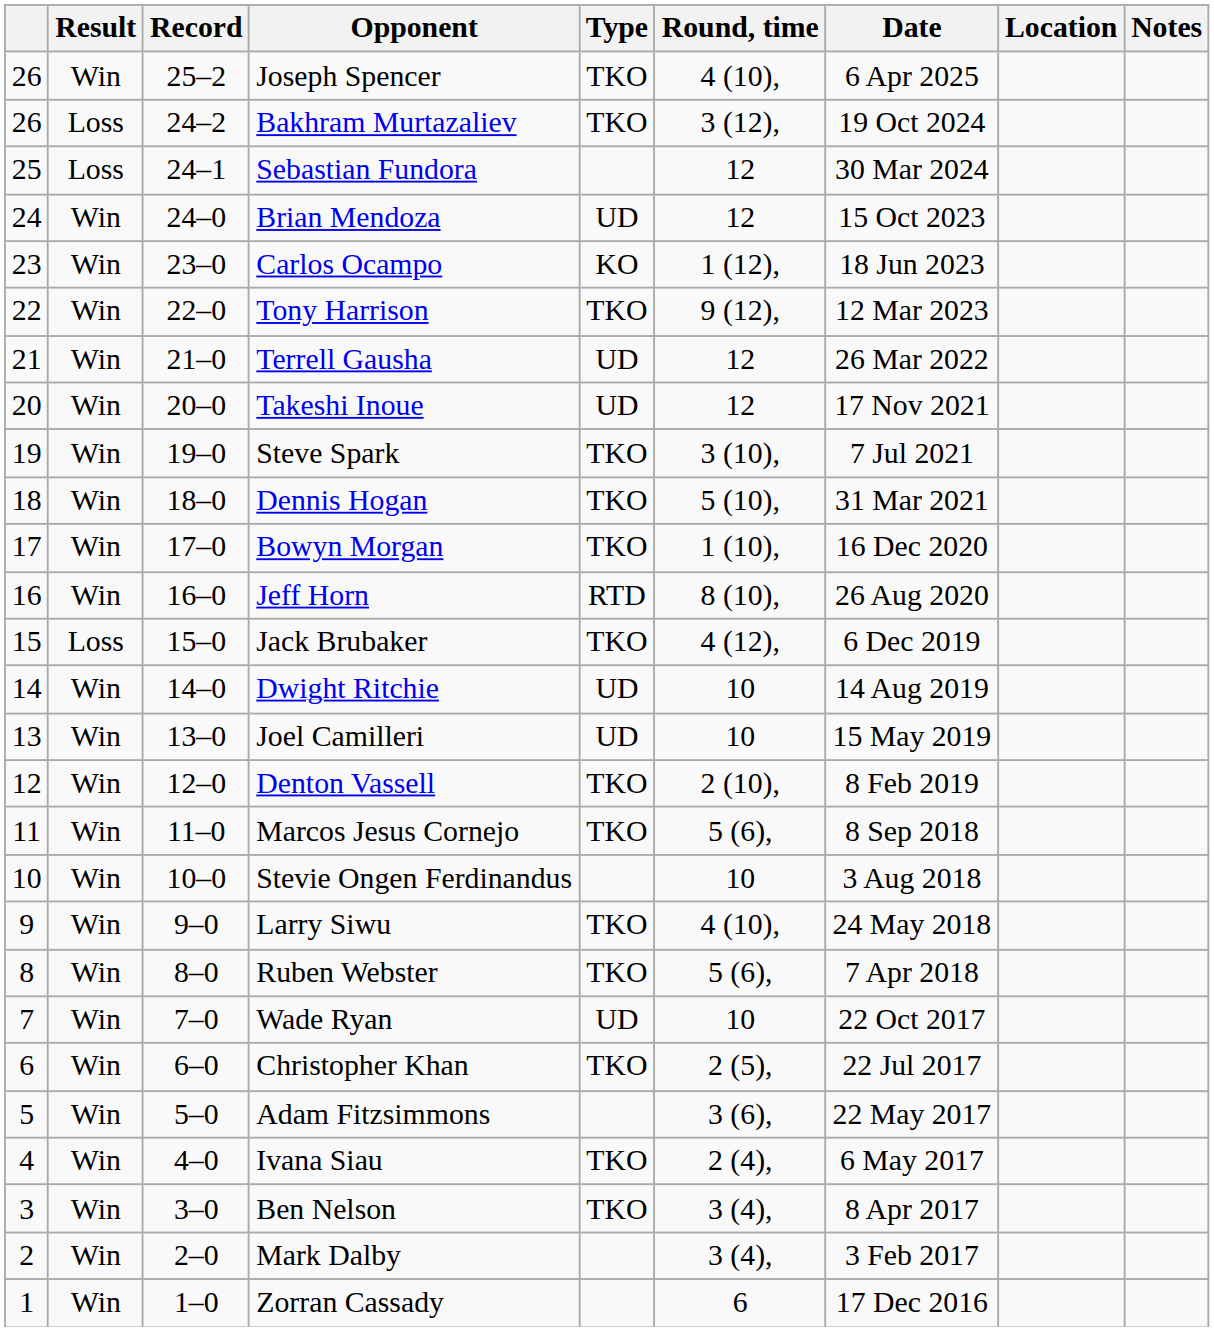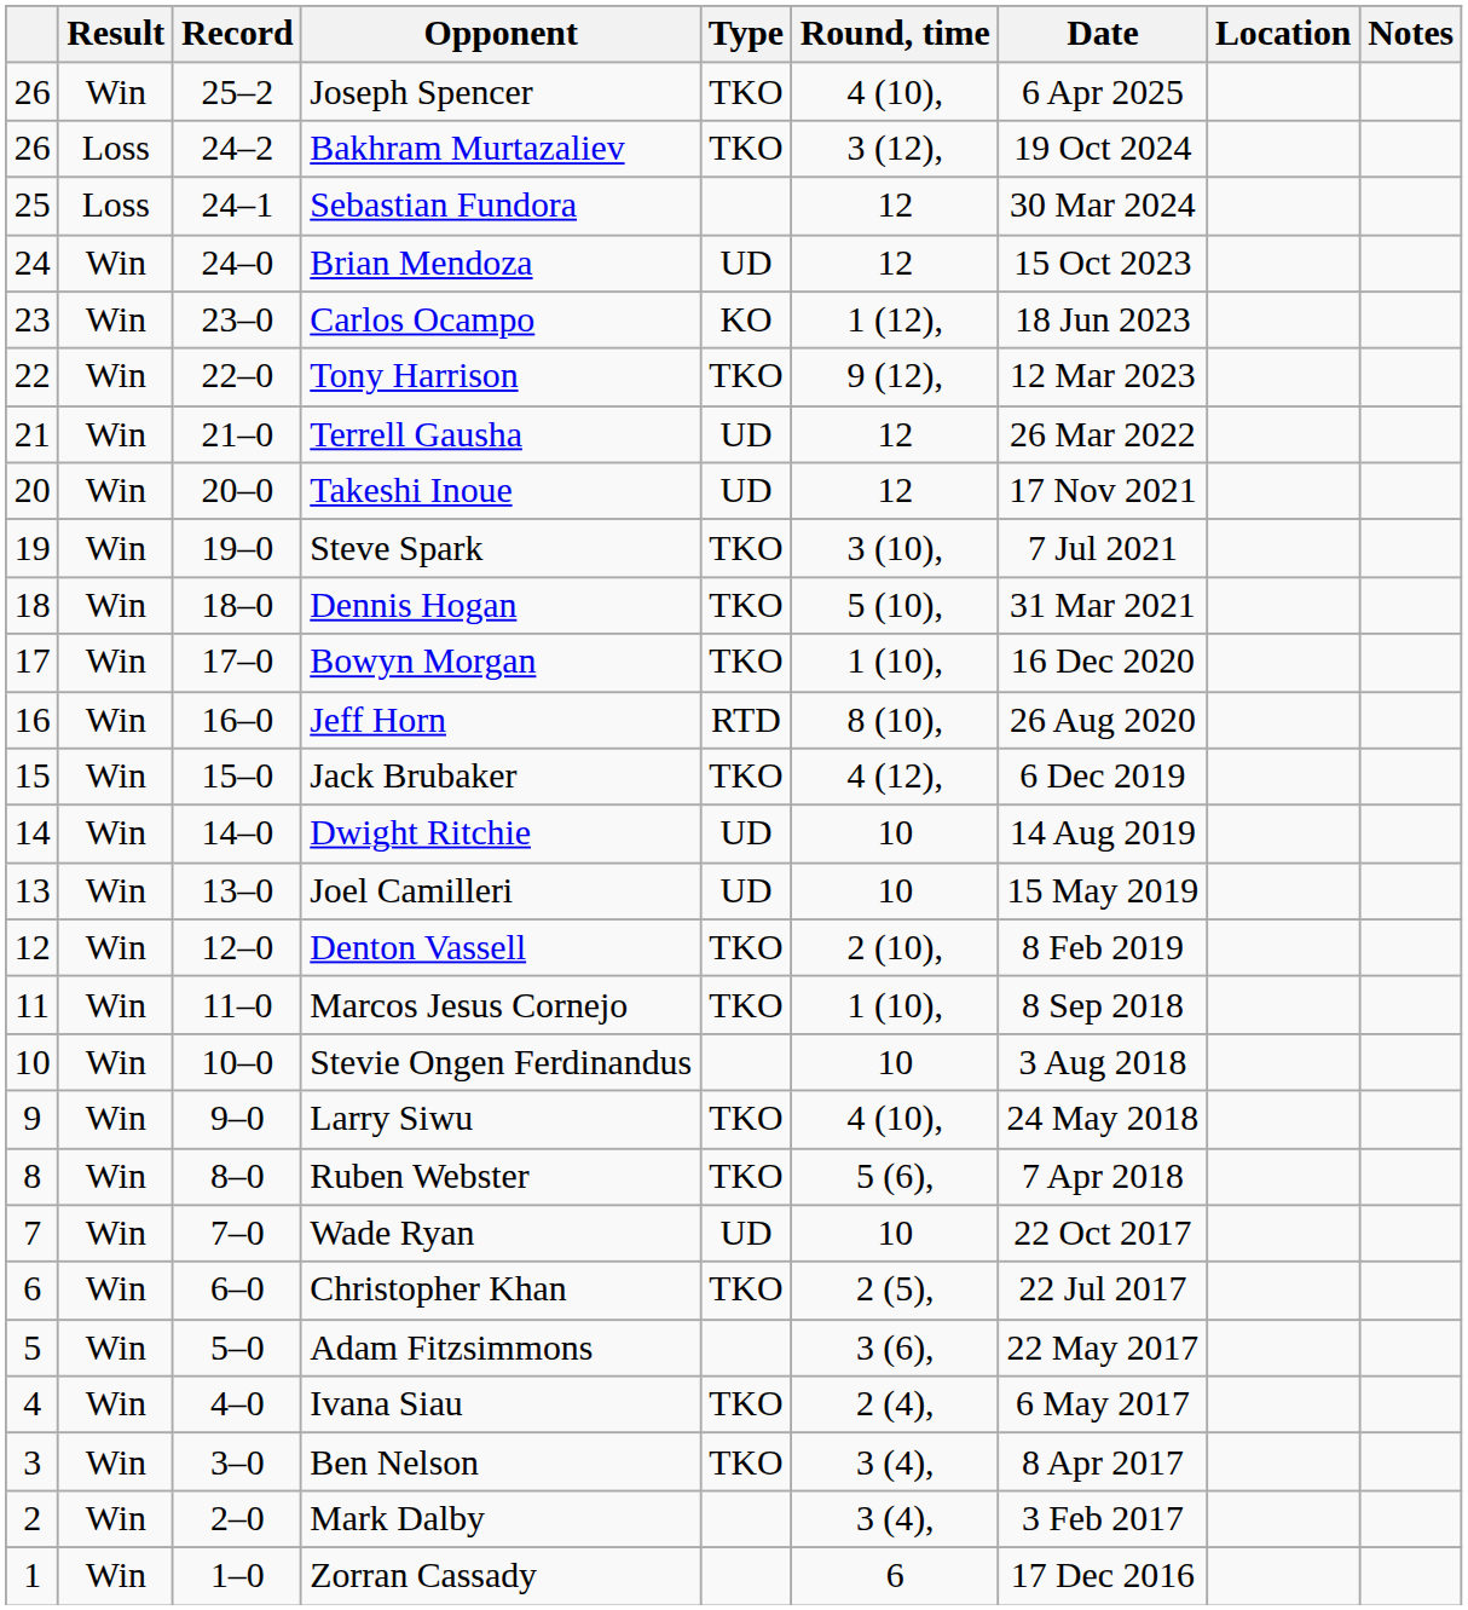Jack Brubaker | Result: Loss -> Win
Marcos Jesus Cornejo | Round, time: 5 (6), -> 1 (10),
